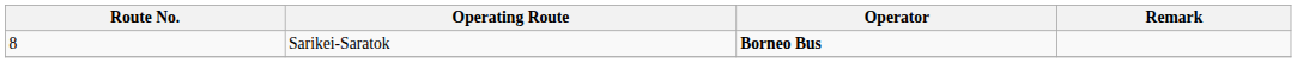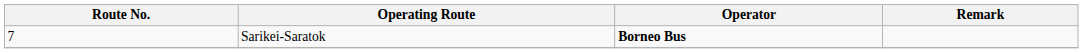Sarikei-Saratok | Route No.: 8 -> 7
